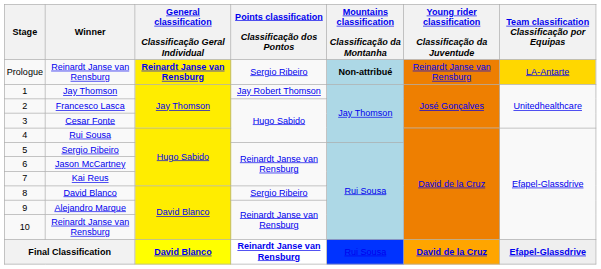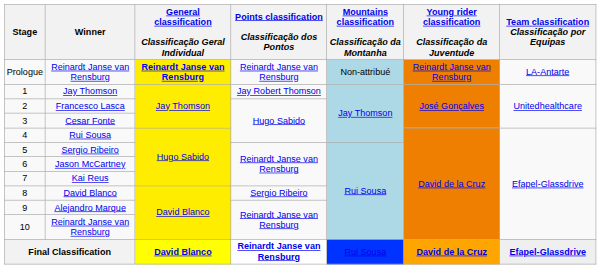Prologue / Reinardt Janse van Rensburg | Points classification Classificação dos Pontos: Sergio Ribeiro -> Reinardt Janse van Rensburg
Prologue / Reinardt Janse van Rensburg | Mountains classification Classificação da Montanha: bold -> normal
Prologue / Reinardt Janse van Rensburg | Team classification Classificação por Equipas: gold background -> no background
